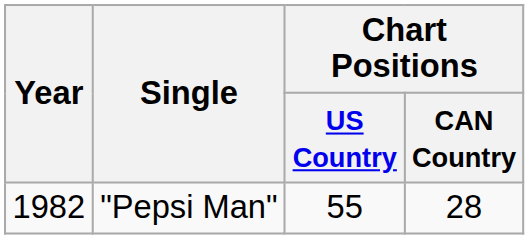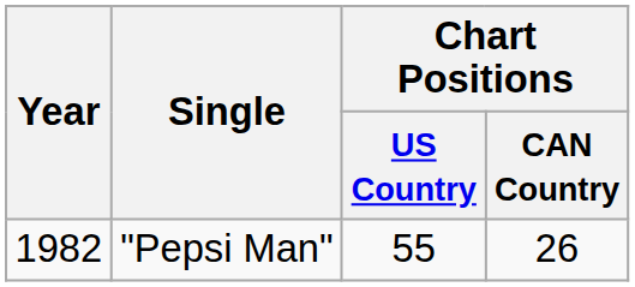"Pepsi Man" | Chart Positions / CAN Country: 28 -> 26
